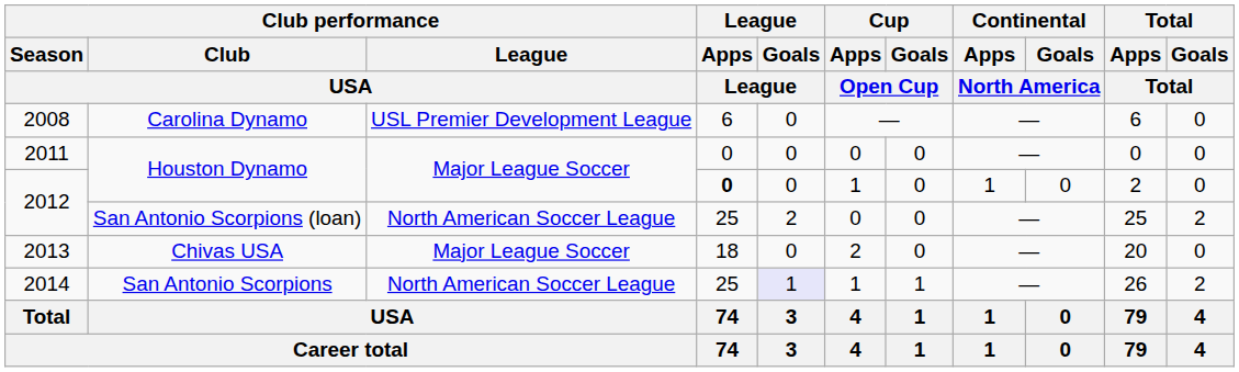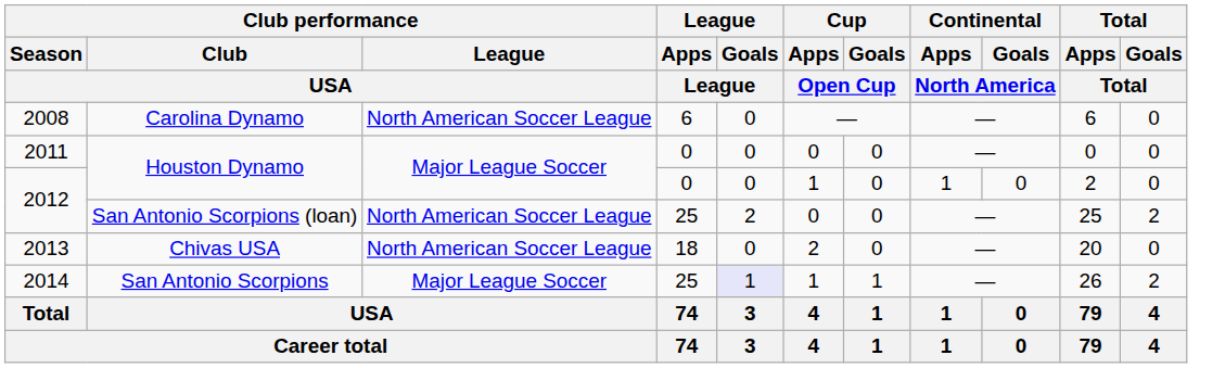2008 | Club performance / League / USA: USL Premier Development League -> North American Soccer League
2012 / Houston Dynamo | League / Apps / League: bold -> normal
2013 | Club performance / League / USA: Major League Soccer -> North American Soccer League
2014 | Club performance / League / USA: North American Soccer League -> Major League Soccer
